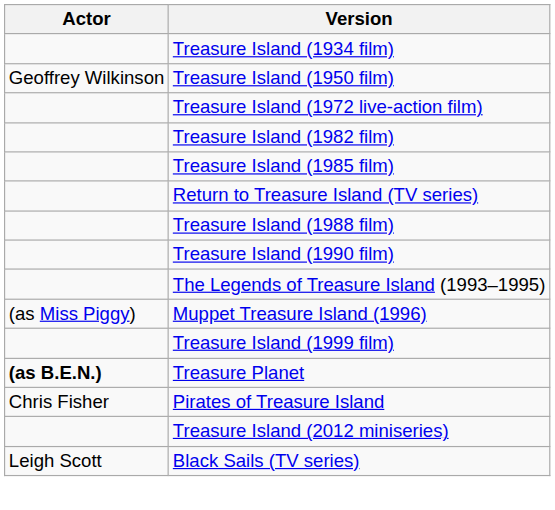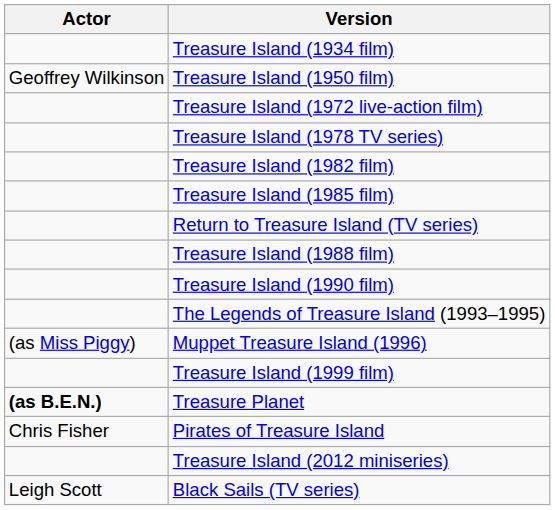+ row: Treasure Island (1978 TV series)
